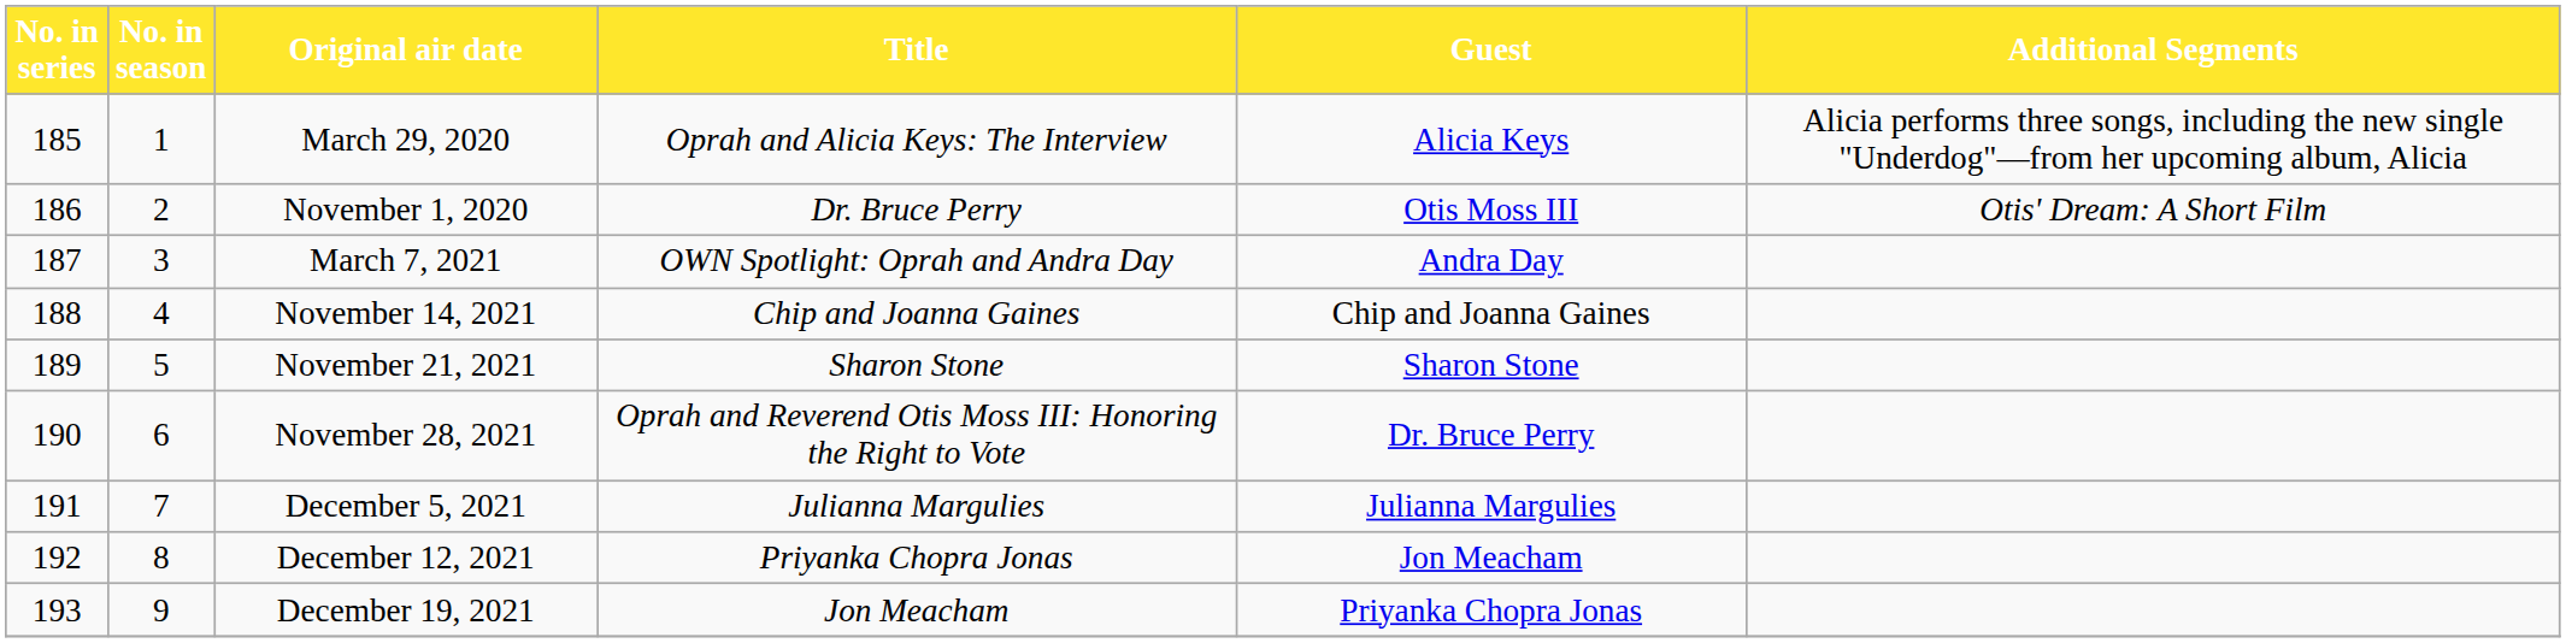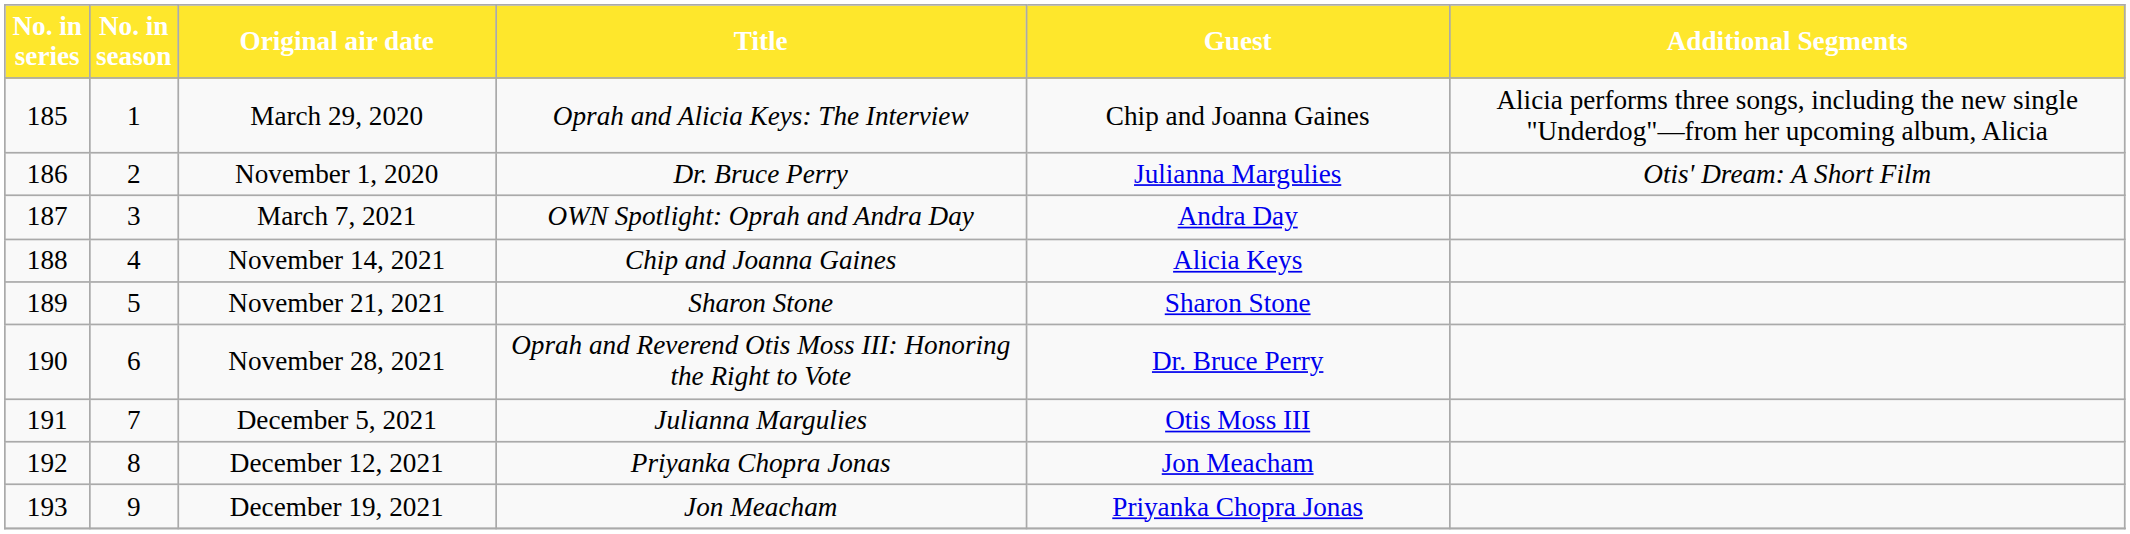March 29, 2020 | Guest: Alicia Keys -> Chip and Joanna Gaines
November 1, 2020 | Guest: Otis Moss III -> Julianna Margulies
November 14, 2021 | Guest: Chip and Joanna Gaines -> Alicia Keys
December 5, 2021 | Guest: Julianna Margulies -> Otis Moss III
